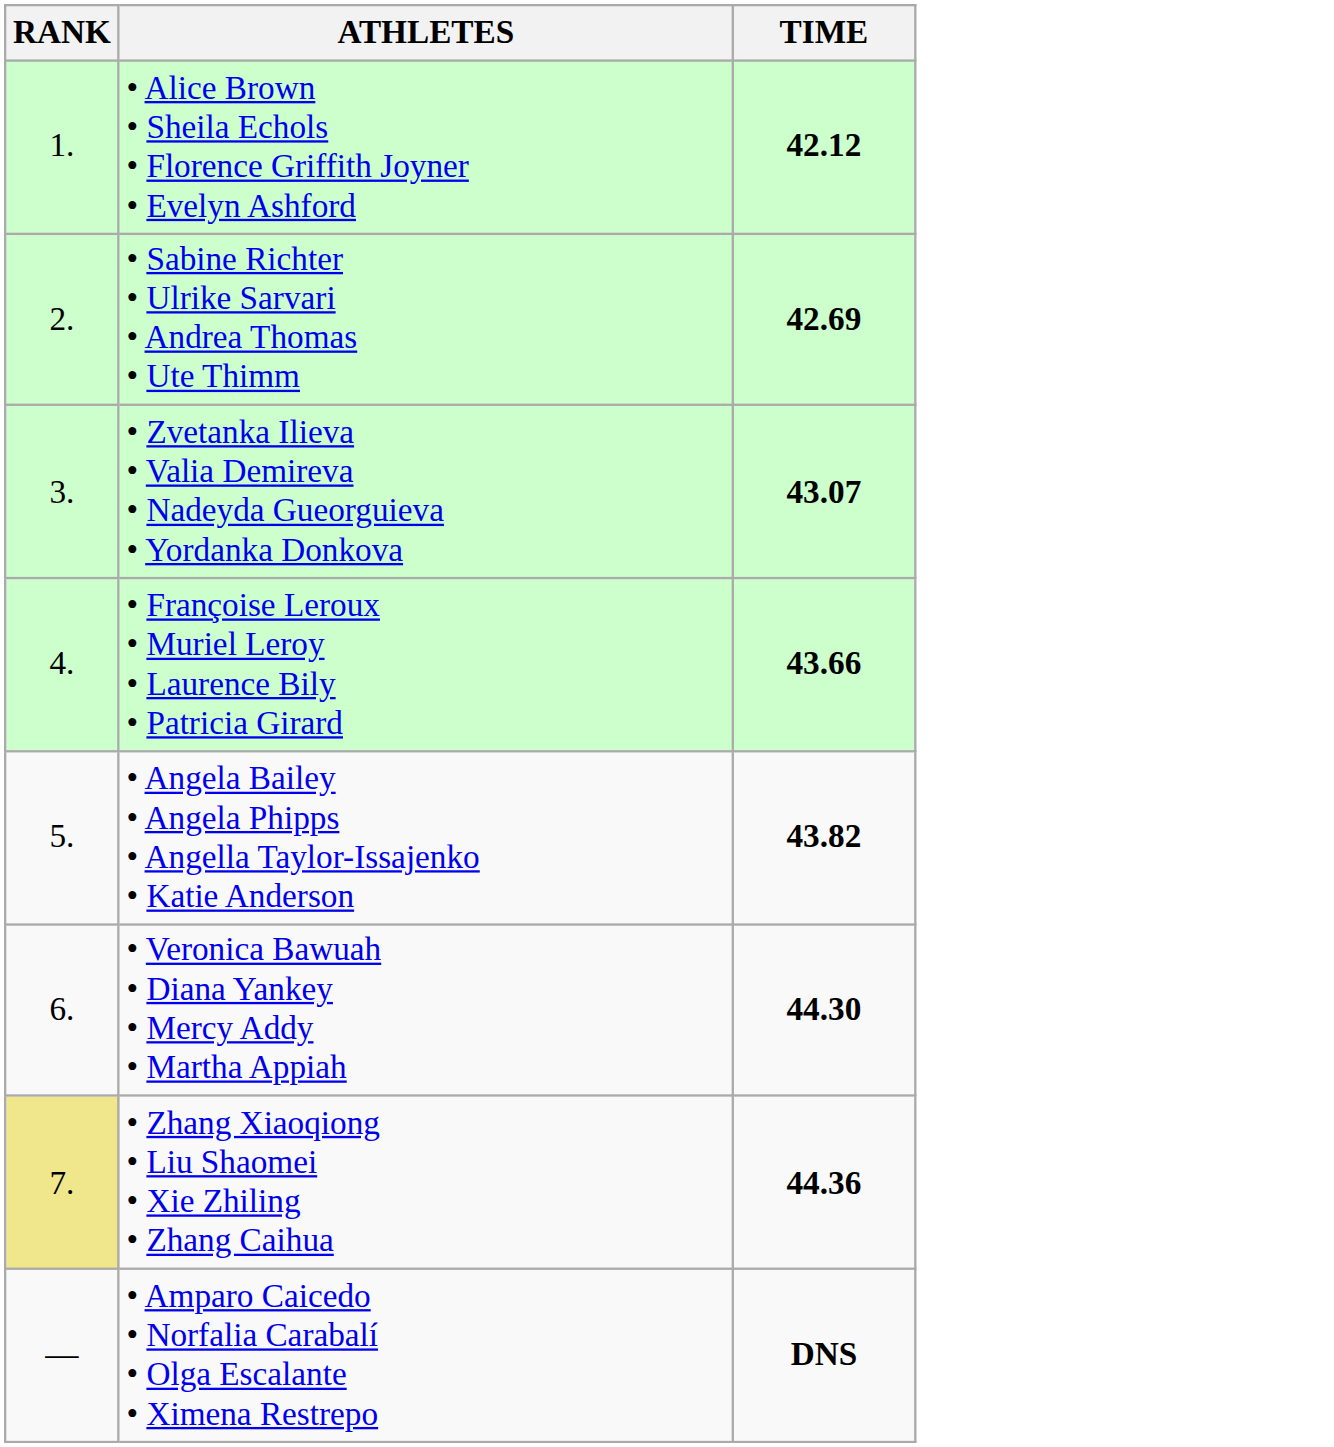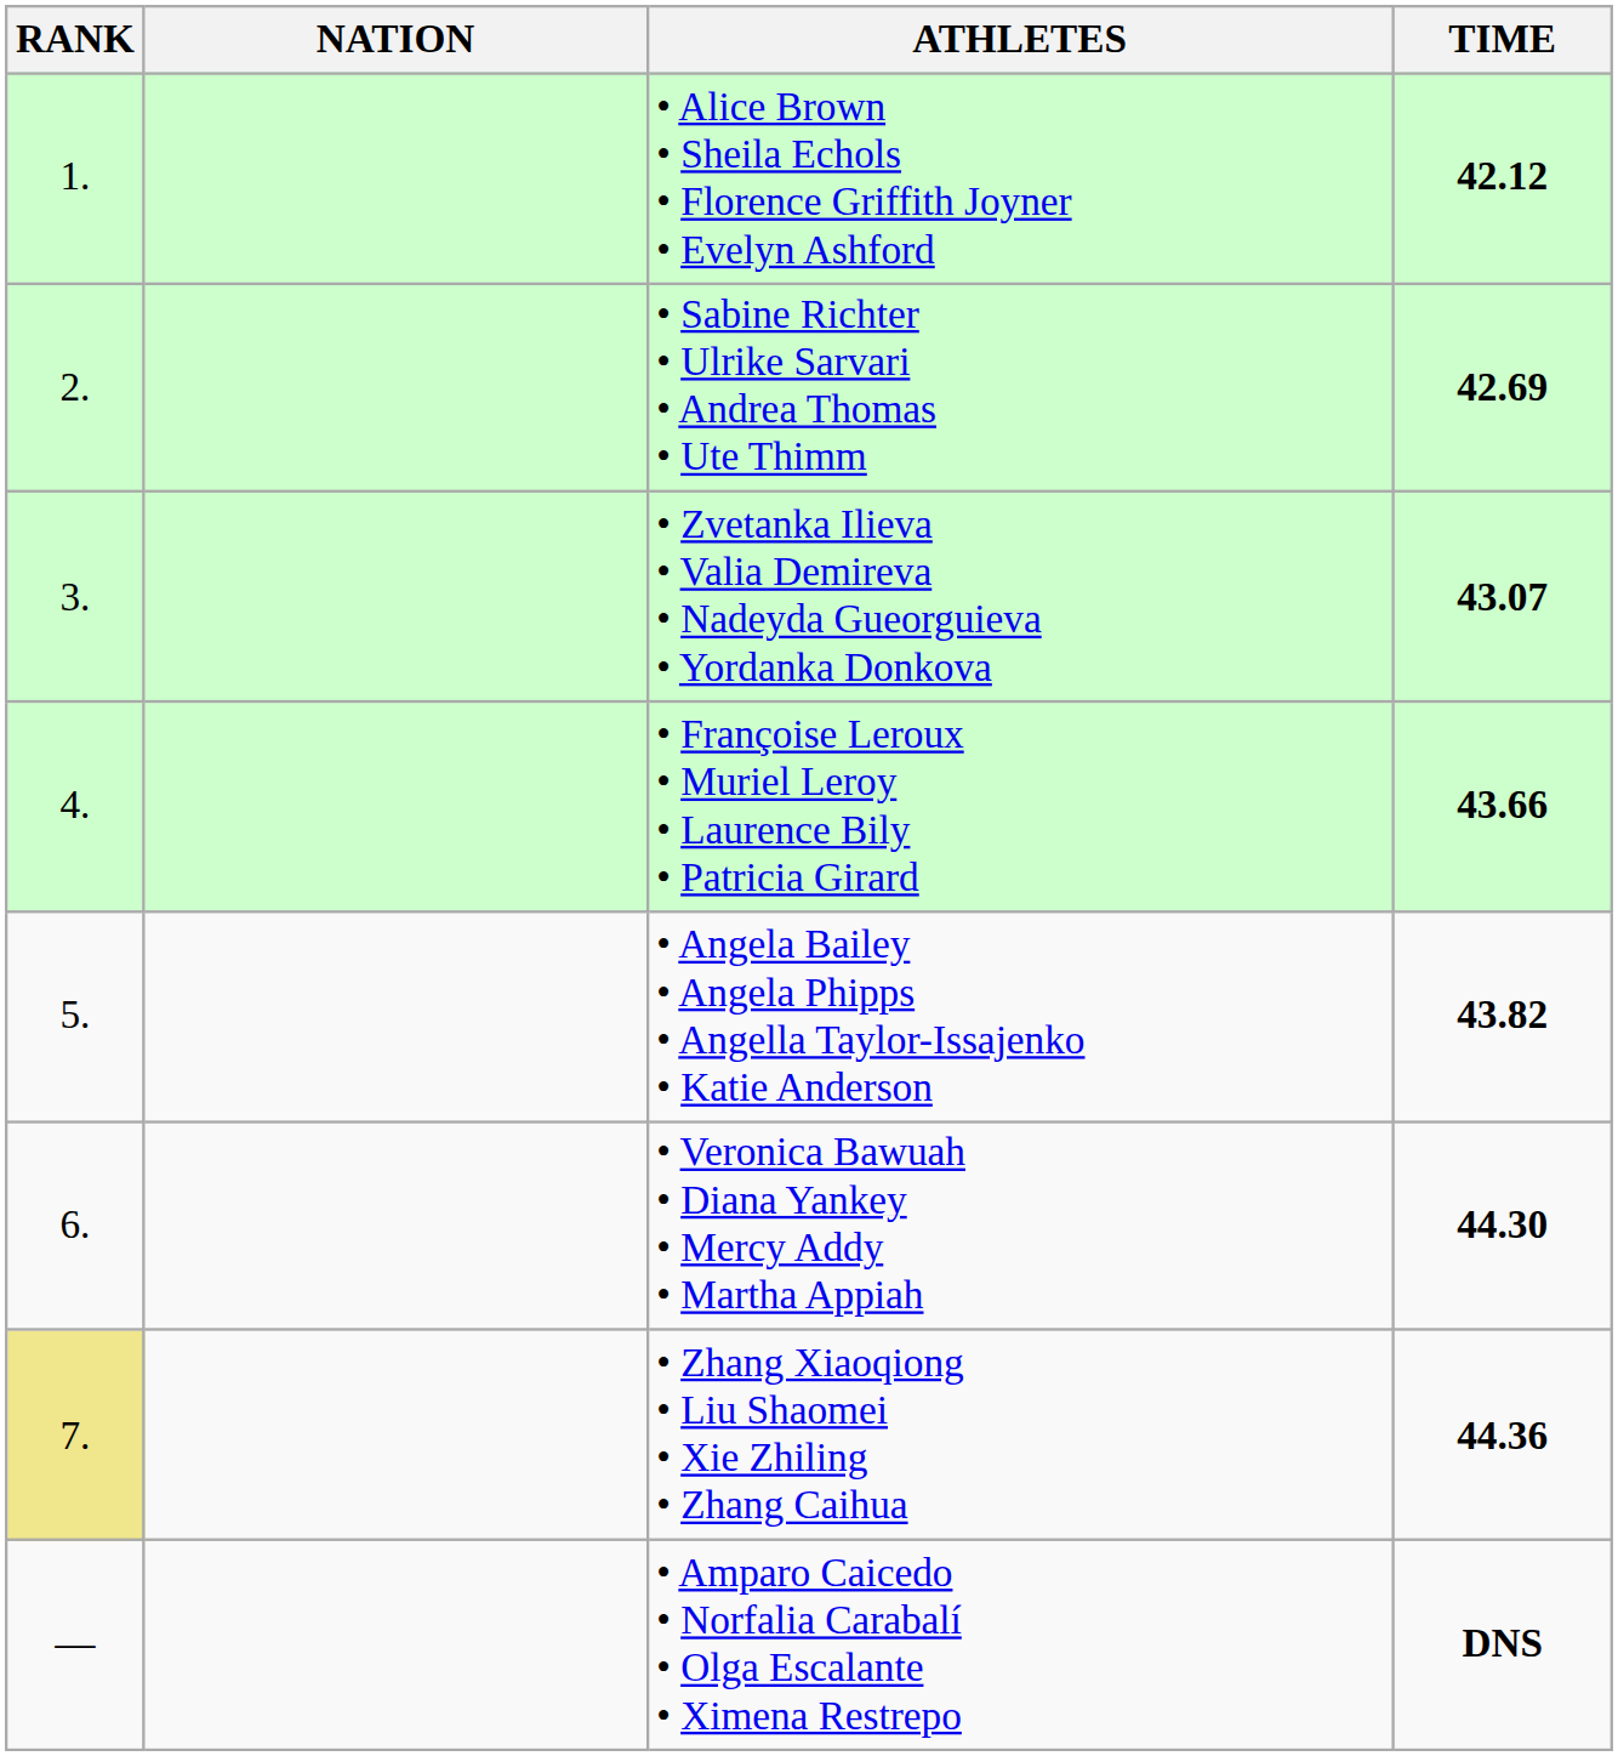+ column: NATION
